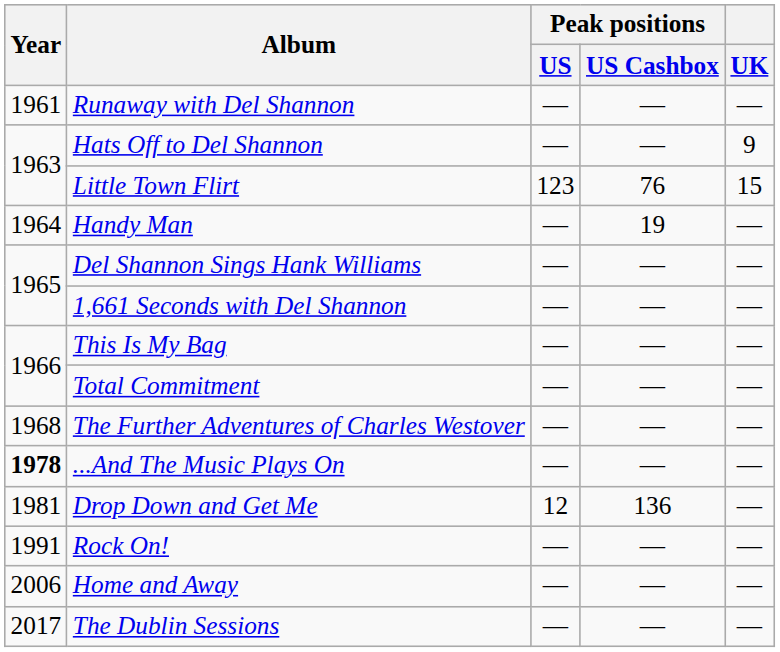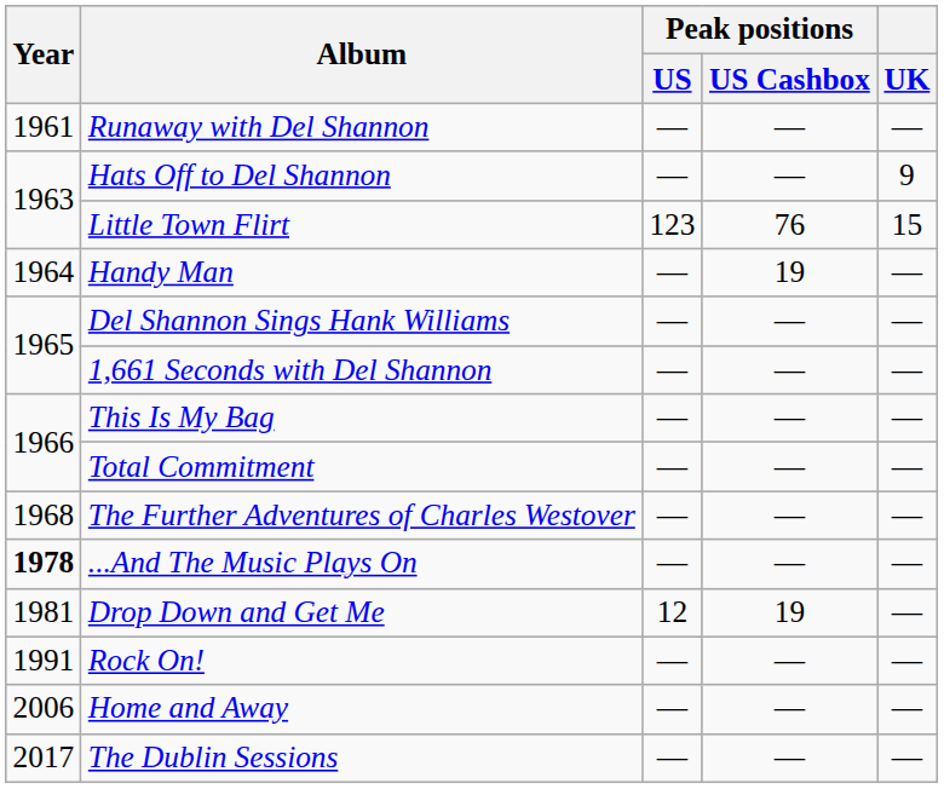Drop Down and Get Me | Peak positions / US Cashbox: 136 -> 19
